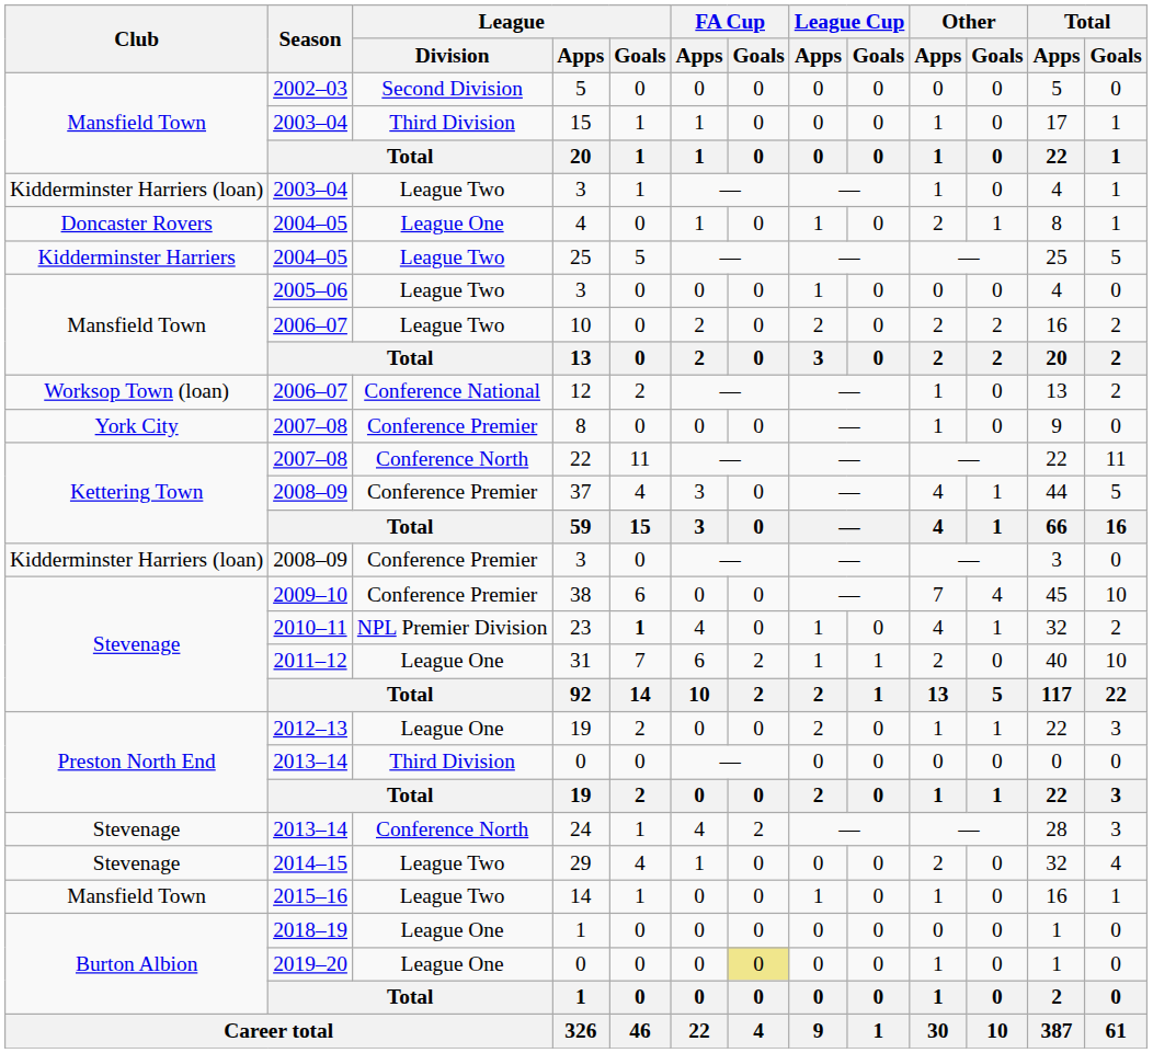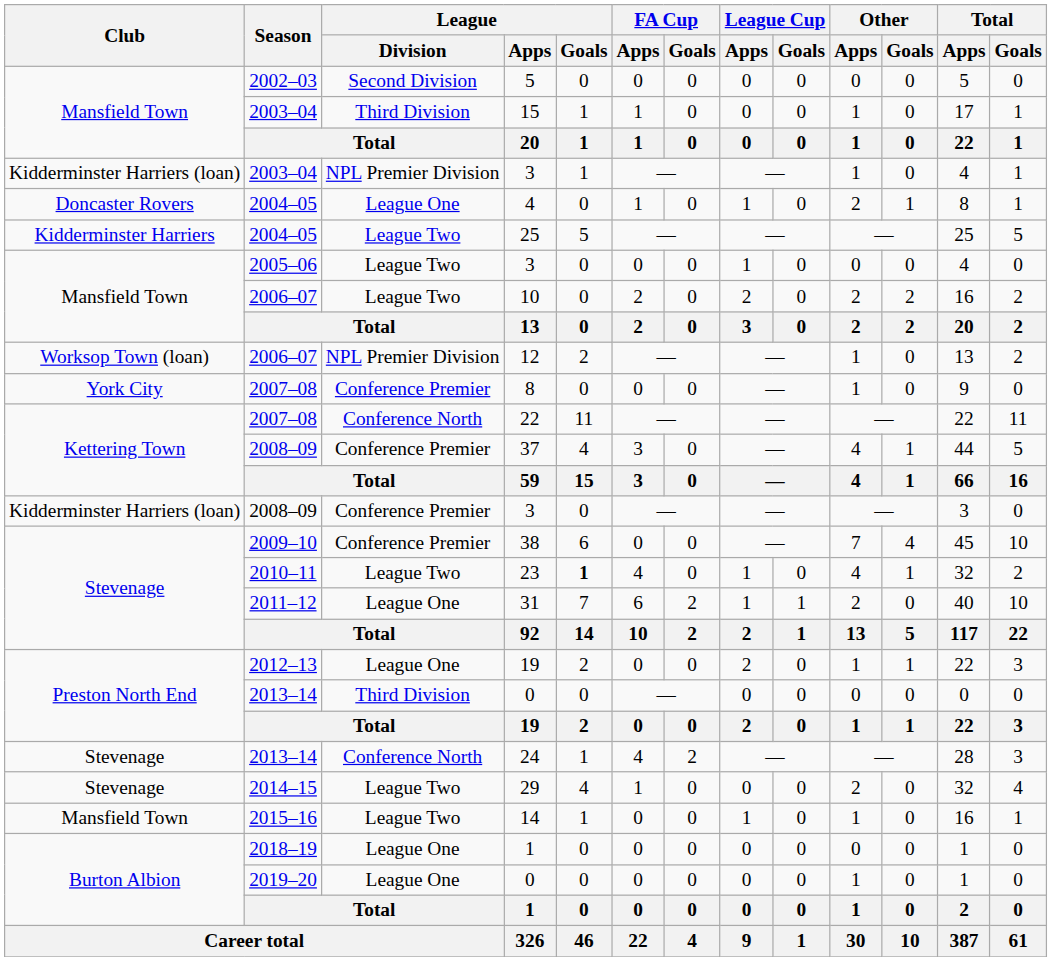2003–04 / 3 | League / Division: League Two -> NPL Premier Division
12 | League / Division: Conference National -> NPL Premier Division
23 | League / Division: NPL Premier Division -> League Two
2019–20 / 0 | FA Cup / Goals: khaki background -> no background
